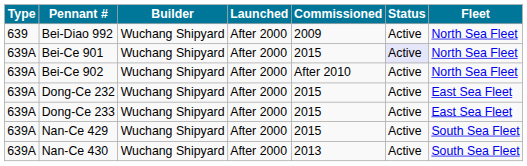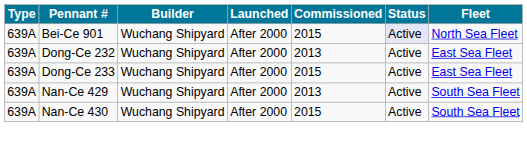- row: 639 | Bei-Diao 992 | Wuchang Shipyard | After 2000 | 2009 | Active | North Sea Fleet
- row: 639A | Bei-Ce 902 | Wuchang Shipyard | After 2000 | After 2010 | Active | North Sea Fleet
Dong-Ce 232 | Commissioned: 2015 -> 2013
Nan-Ce 429 | Commissioned: 2015 -> 2013
Nan-Ce 430 | Commissioned: 2013 -> 2015
